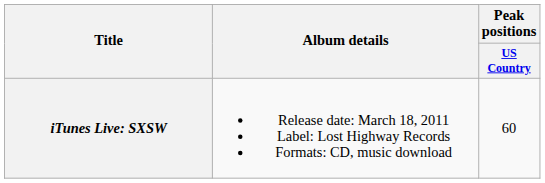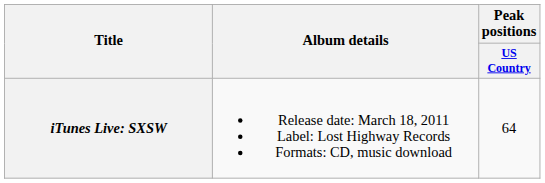iTunes Live: SXSW | Peak positions / US Country: 60 -> 64
